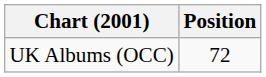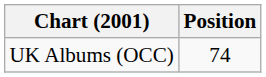UK Albums (OCC) | Position: 72 -> 74
